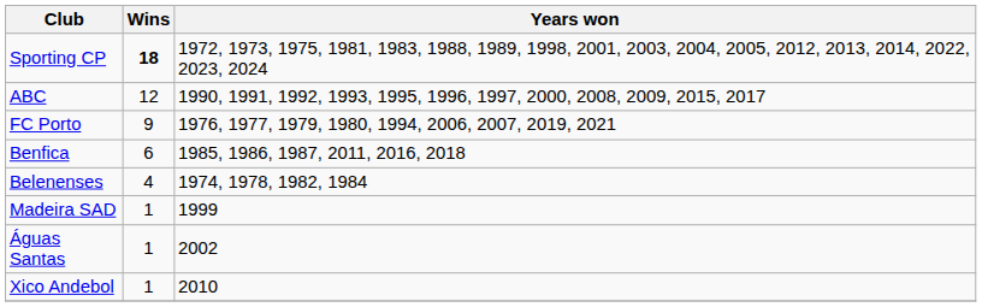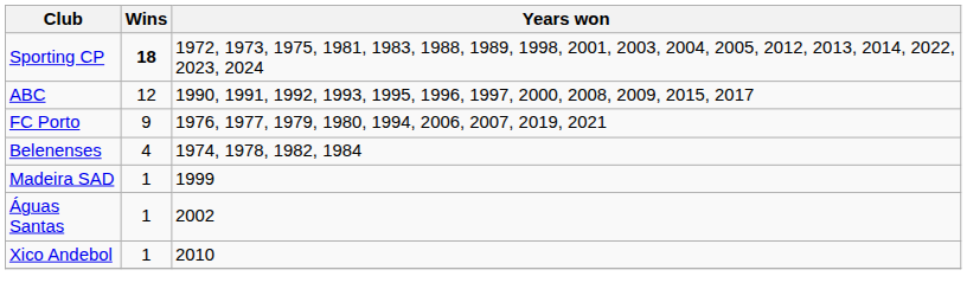- row: Benfica | 6 | 1985, 1986, 1987, 2011, 2016, 2018
